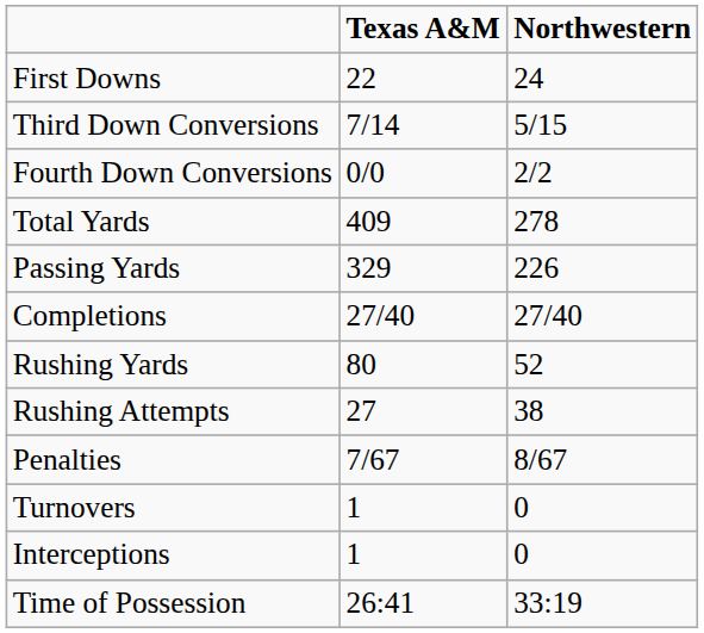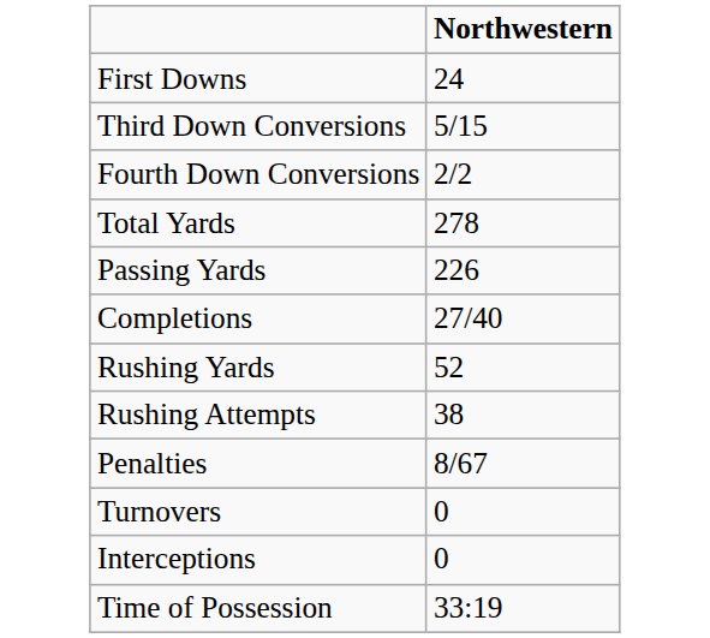- column: Texas A&M | 22 | 7/14 | 0/0 | 409 | 329 | 27/40 | 80 | 27 | 7/67 | 1 | 1 | 26:41
